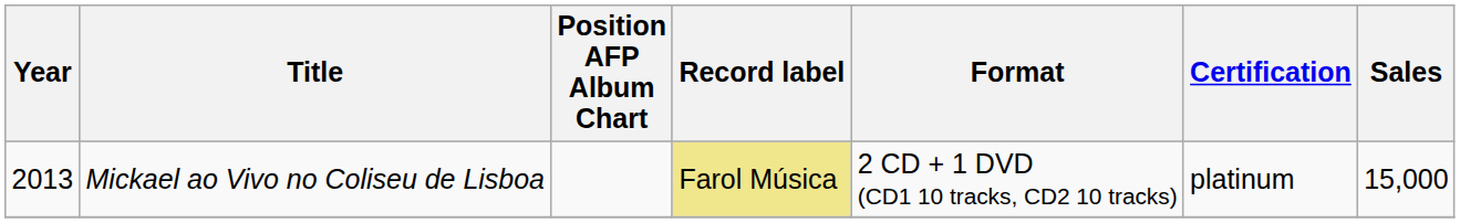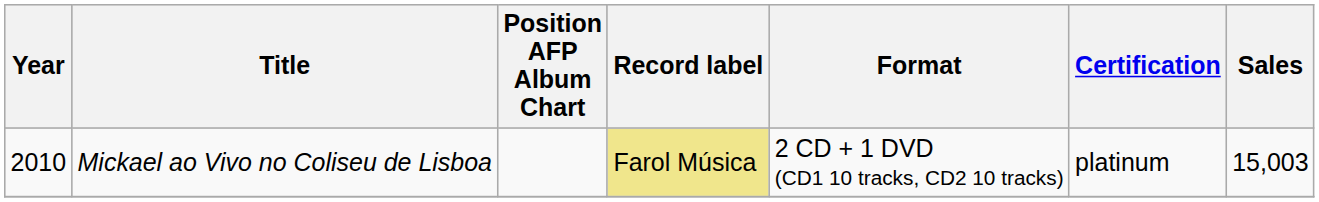Mickael ao Vivo no Coliseu de Lisboa | Year: 2013 -> 2010
Mickael ao Vivo no Coliseu de Lisboa | Sales: 15,000 -> 15,003
